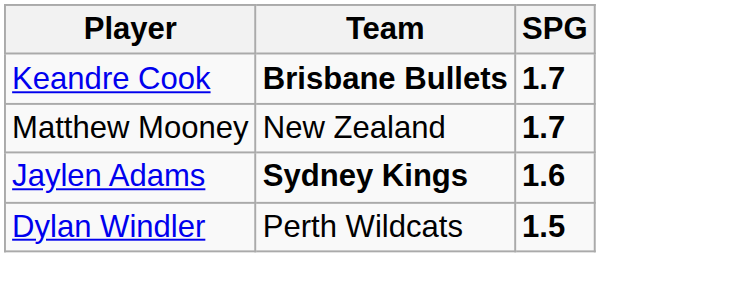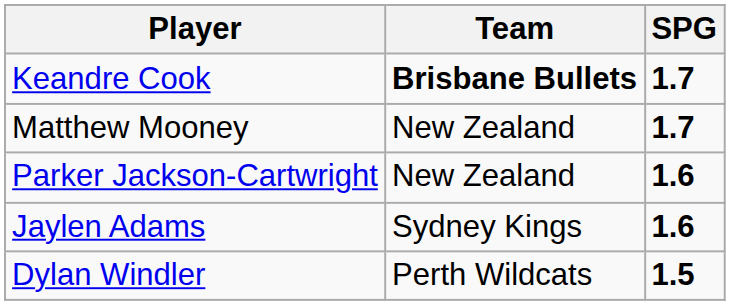+ row: Parker Jackson-Cartwright | New Zealand | 1.6
Jaylen Adams | Team: bold -> normal
